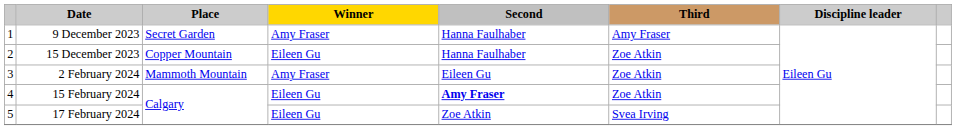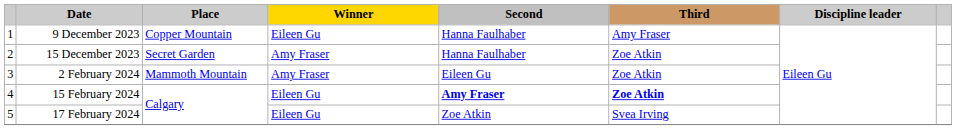9 December 2023 | Place: Secret Garden -> Copper Mountain
9 December 2023 | Winner: Amy Fraser -> Eileen Gu
15 December 2023 | Place: Copper Mountain -> Secret Garden
15 December 2023 | Winner: Eileen Gu -> Amy Fraser
15 February 2024 | Third: normal -> bold
